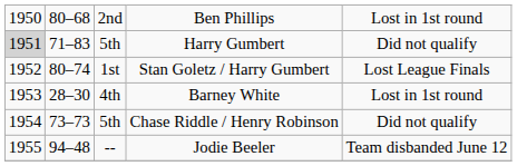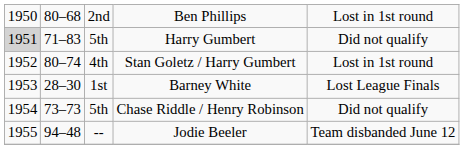Stan Goletz / Harry Gumbert | column 3: 1st -> 4th
Stan Goletz / Harry Gumbert | column 5: Lost League Finals -> Lost in 1st round
Barney White | column 3: 4th -> 1st
Barney White | column 5: Lost in 1st round -> Lost League Finals
